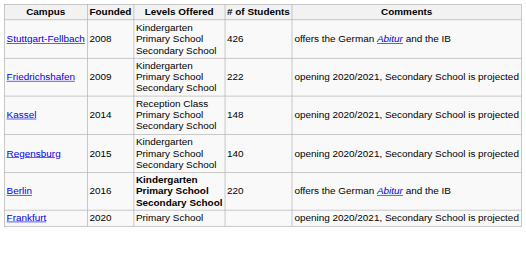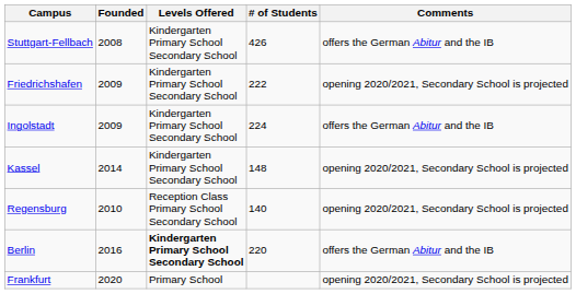+ row: Ingolstadt | 2009 | Kindergarten Primary School Secondary School | 224 | offers the German Abitur and the IB
Kassel | Levels Offered: Reception Class Primary School Secondary School -> Kindergarten Primary School Secondary School
Regensburg | Founded: 2015 -> 2010
Regensburg | Levels Offered: Kindergarten Primary School Secondary School -> Reception Class Primary School Secondary School
